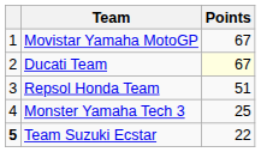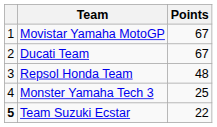Ducati Team | Points: lightyellow background -> no background
Repsol Honda Team | Points: 51 -> 48
